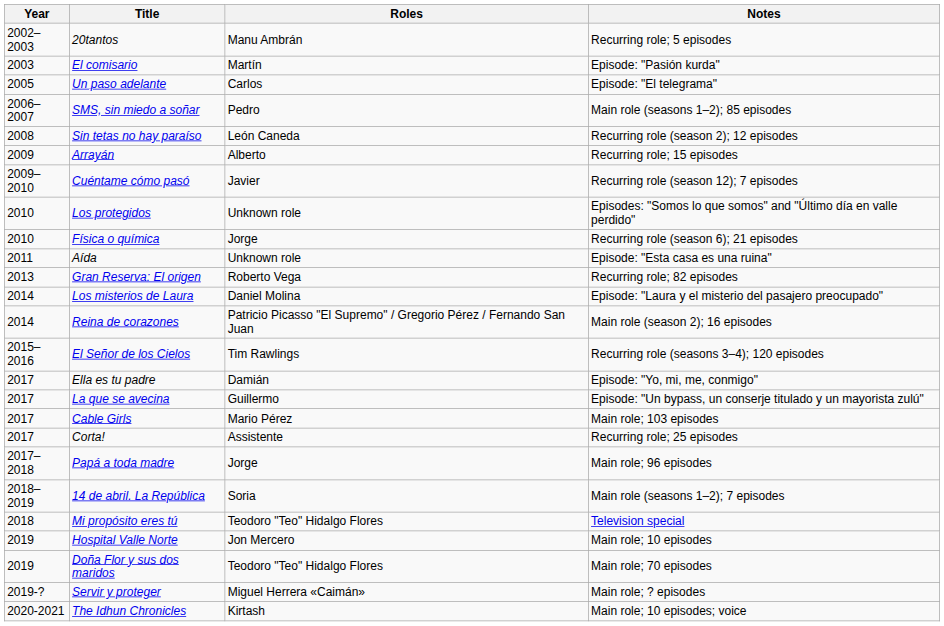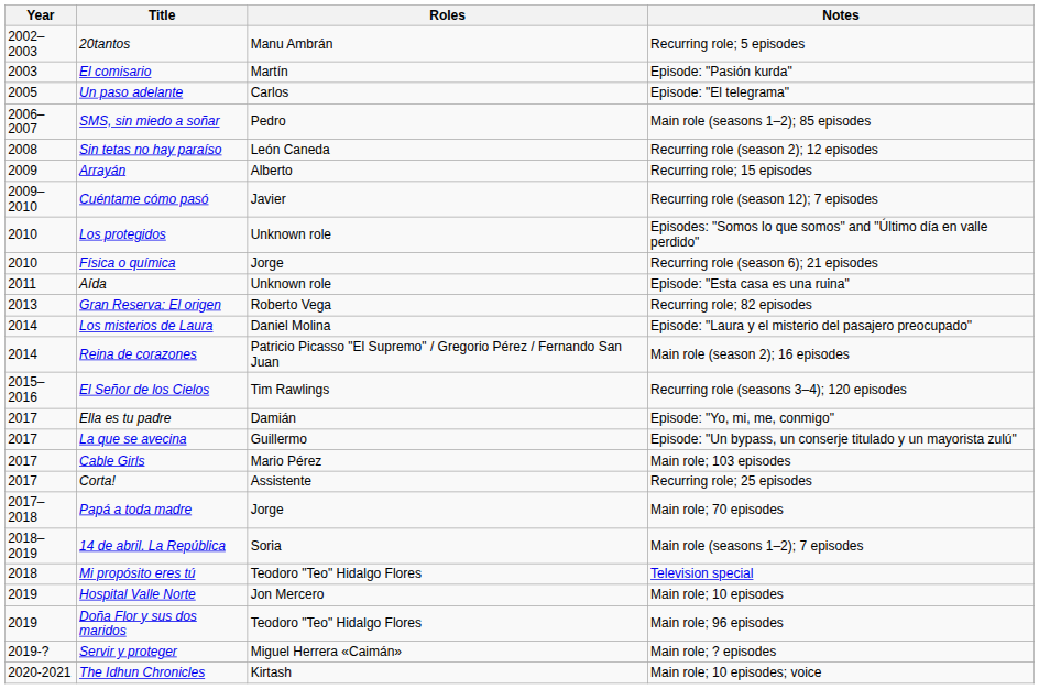Papá a toda madre | Notes: Main role; 96 episodes -> Main role; 70 episodes
Doña Flor y sus dos maridos | Notes: Main role; 70 episodes -> Main role; 96 episodes
